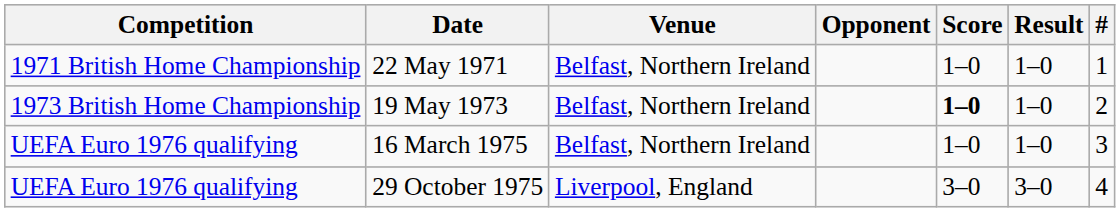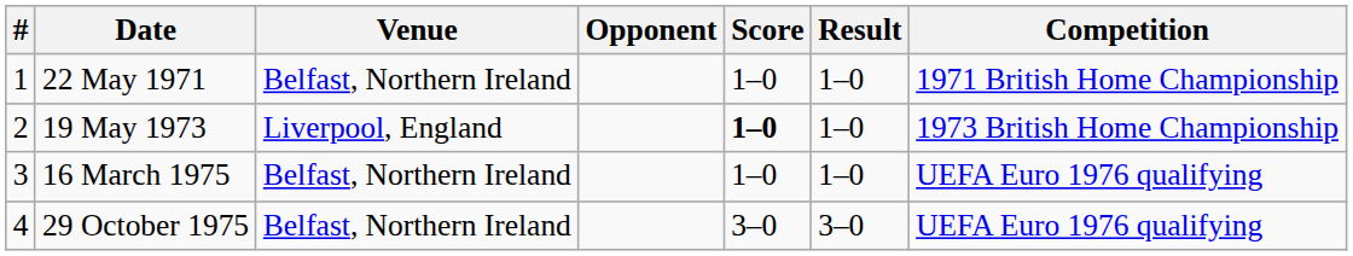columns swapped: # <-> Competition
19 May 1973 | Venue: Belfast, Northern Ireland -> Liverpool, England
29 October 1975 | Venue: Liverpool, England -> Belfast, Northern Ireland
